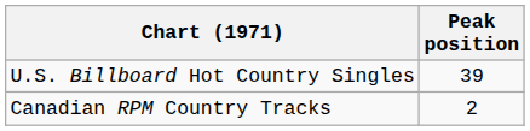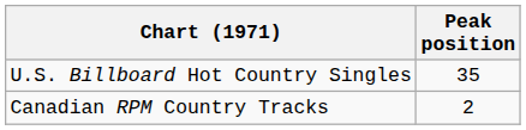U.S. Billboard Hot Country Singles | Peak position: 39 -> 35
